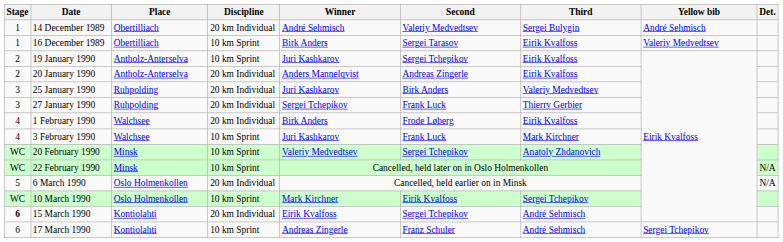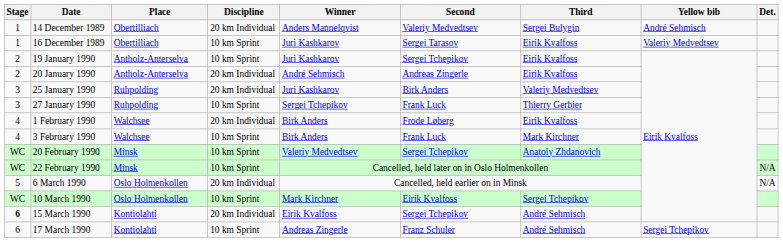14 December 1989 | Winner: André Sehmisch -> Anders Mannelqvist
16 December 1989 | Winner: Birk Anders -> Juri Kashkarov
20 January 1990 | Winner: Anders Mannelqvist -> André Sehmisch
27 January 1990 | Discipline: 20 km Individual -> 10 km Sprint
3 February 1990 | Winner: Juri Kashkarov -> Birk Anders
